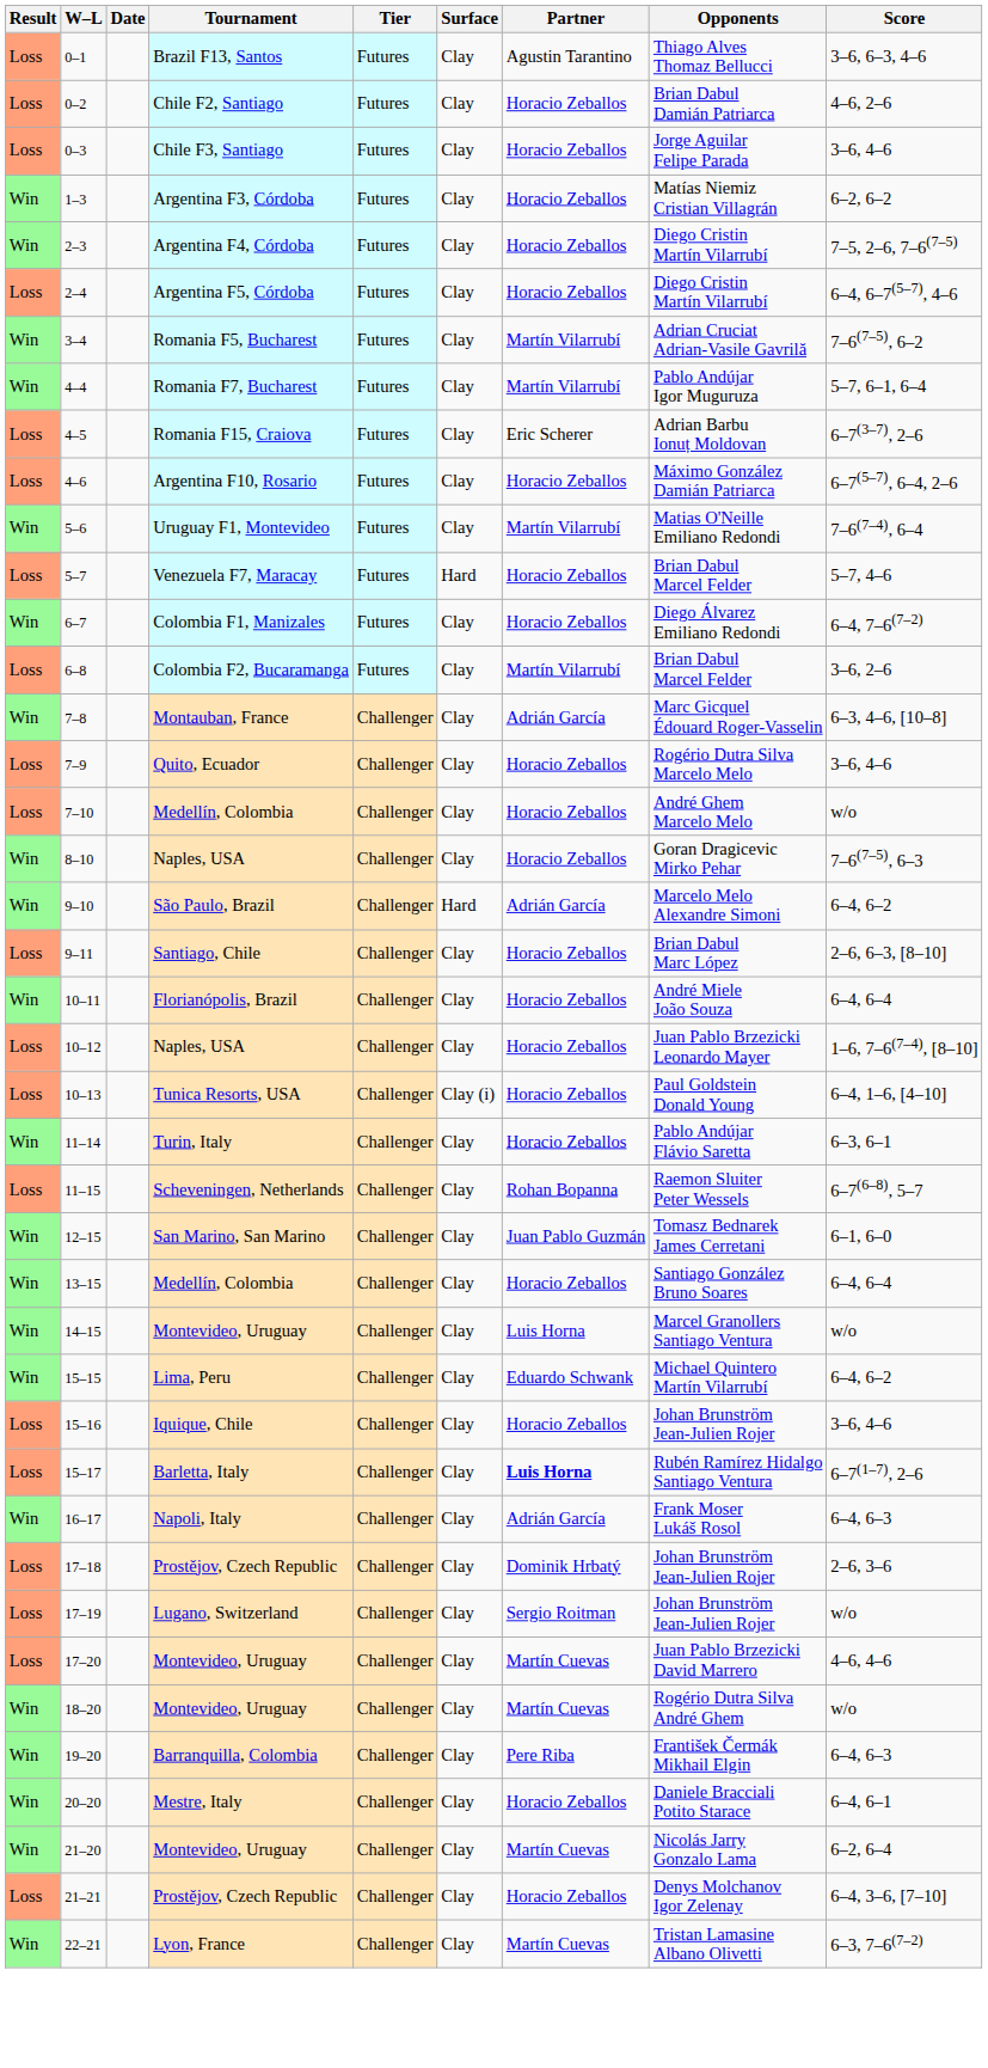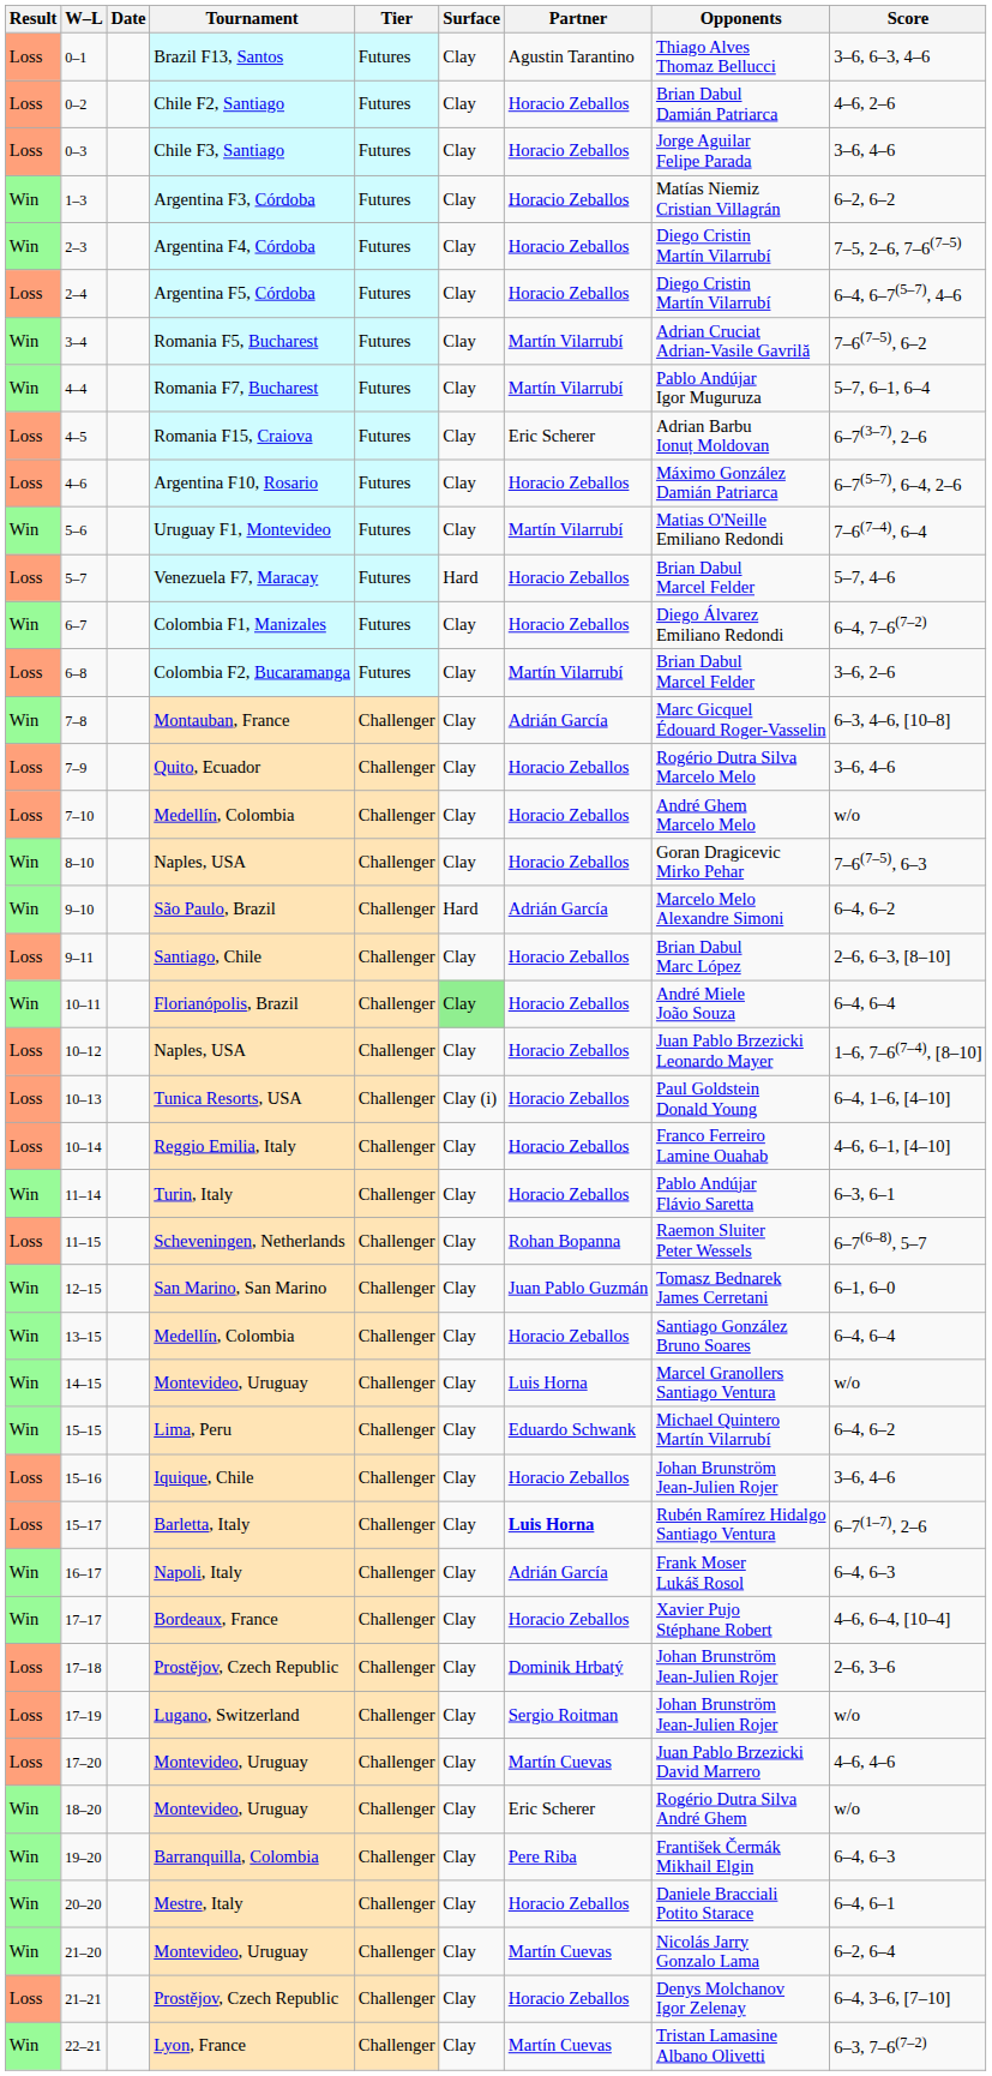10–11 | Surface: no background -> lightgreen background
+ row: Loss | 10–14 | Reggio Emilia, Italy | Challenger | Clay | Horacio Zeballos | Franco Ferreiro Lamine Ouahab | 4–6, 6–1, [4–10]
+ row: Win | 17–17 | Bordeaux, France | Challenger | Clay | Horacio Zeballos | Xavier Pujo Stéphane Robert | 4–6, 6–4, [10–4]
18–20 | Partner: Martín Cuevas -> Eric Scherer
